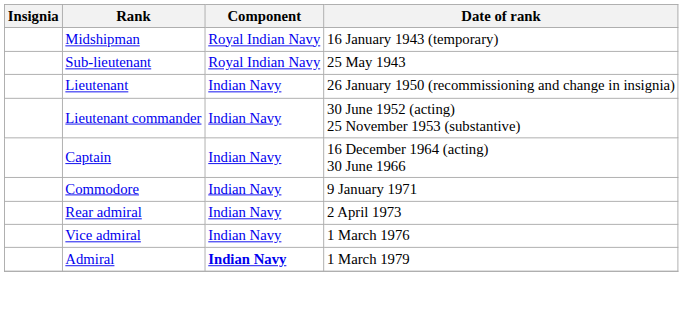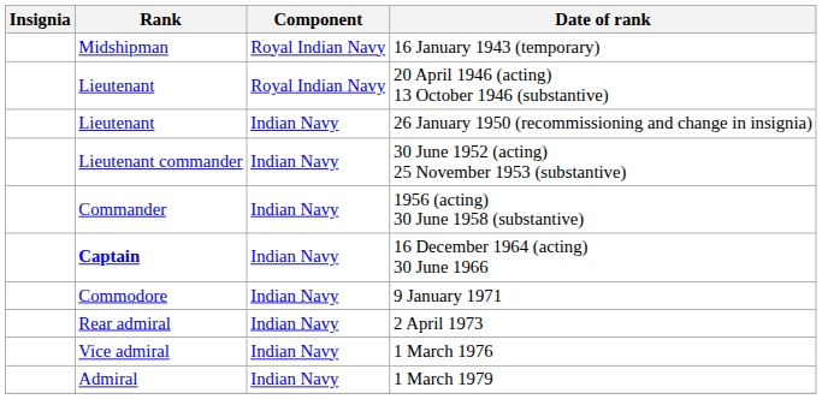- row: Sub-lieutenant | Royal Indian Navy | 25 May 1943
+ row: Lieutenant | Royal Indian Navy | 20 April 1946 (acting) 13 October 1946 (substantive)
+ row: Commander | Indian Navy | 1956 (acting) 30 June 1958 (substantive)
16 December 1964 (acting) 30 June 1966 | Rank: normal -> bold
1 March 1979 | Component: bold -> normal
